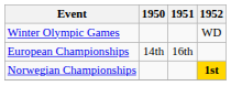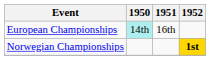- row: Winter Olympic Games | WD
European Championships | 1950: no background -> paleturquoise background
